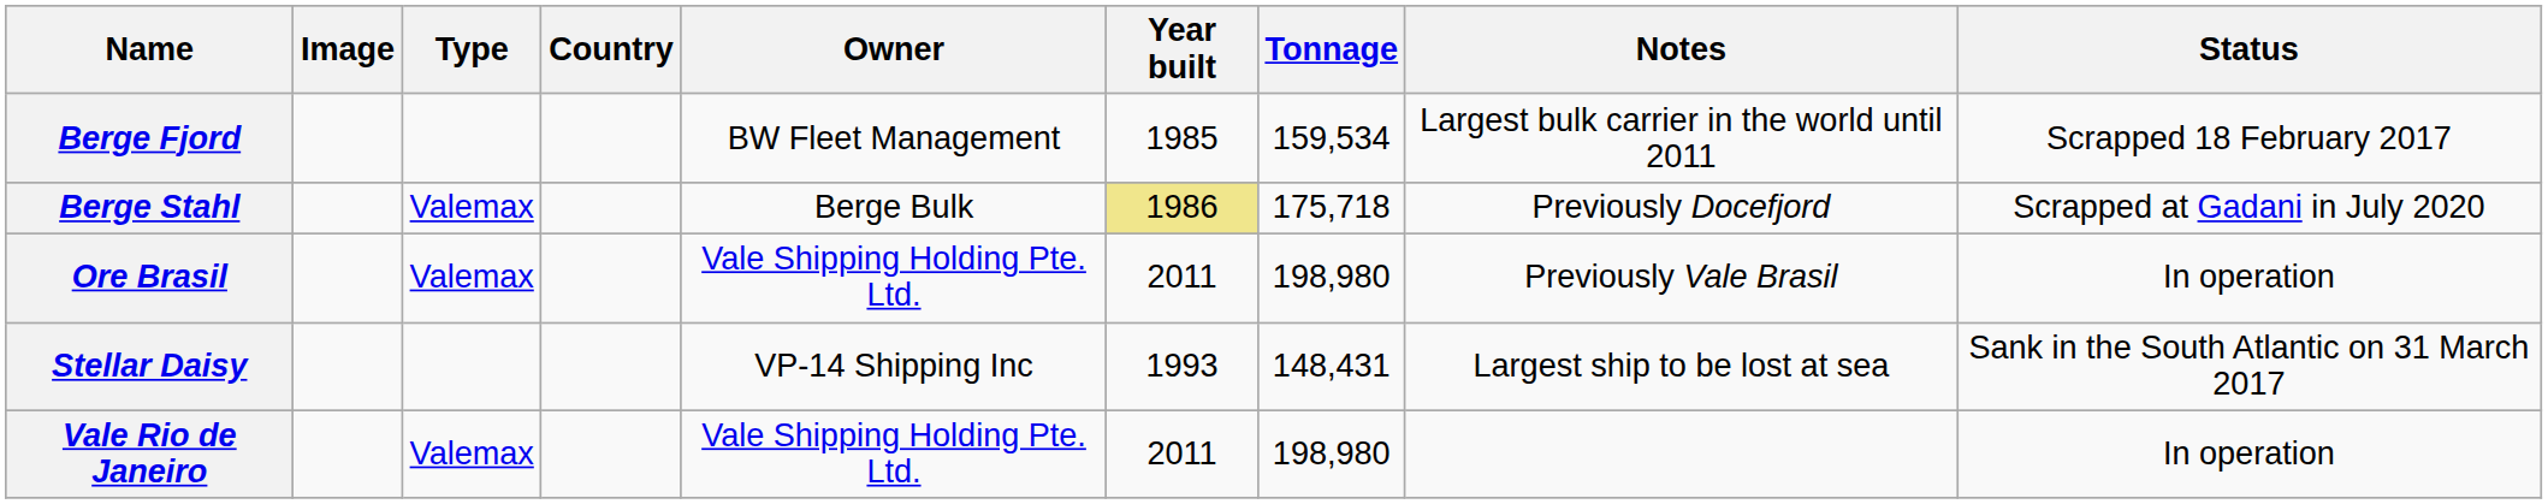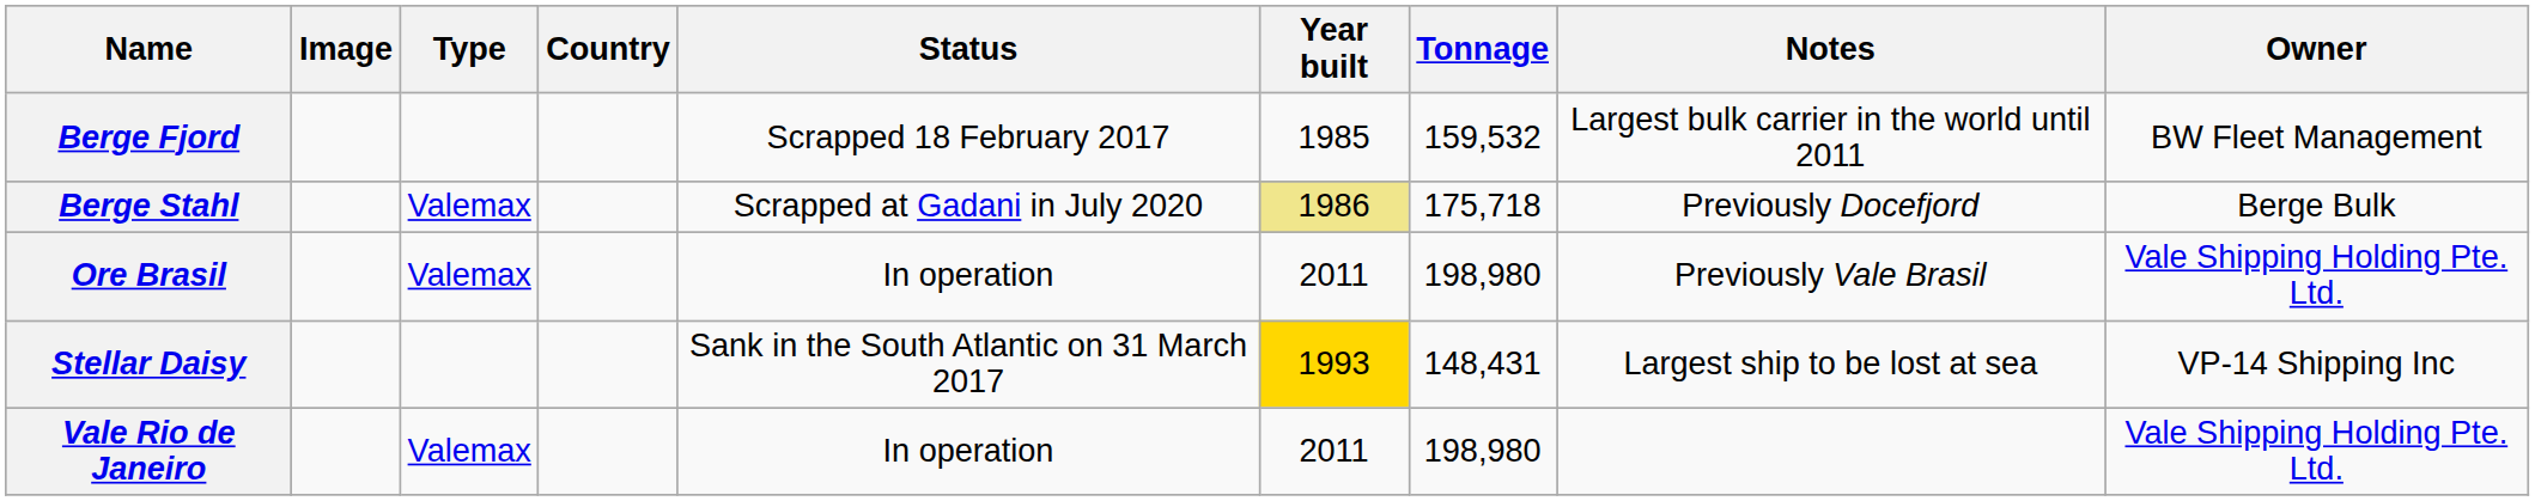columns swapped: Owner <-> Status
Berge Fjord | Tonnage: 159,534 -> 159,532
Stellar Daisy | Year built: no background -> gold background
